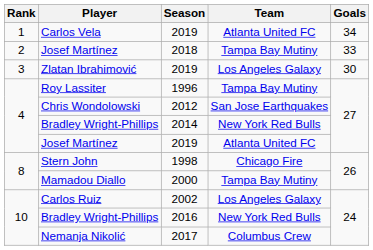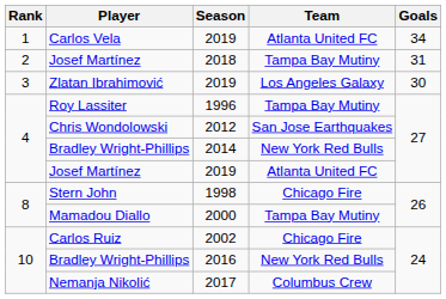Josef Martínez / 2018 | Goals: 33 -> 31
Carlos Ruiz | Team: Los Angeles Galaxy -> Chicago Fire
